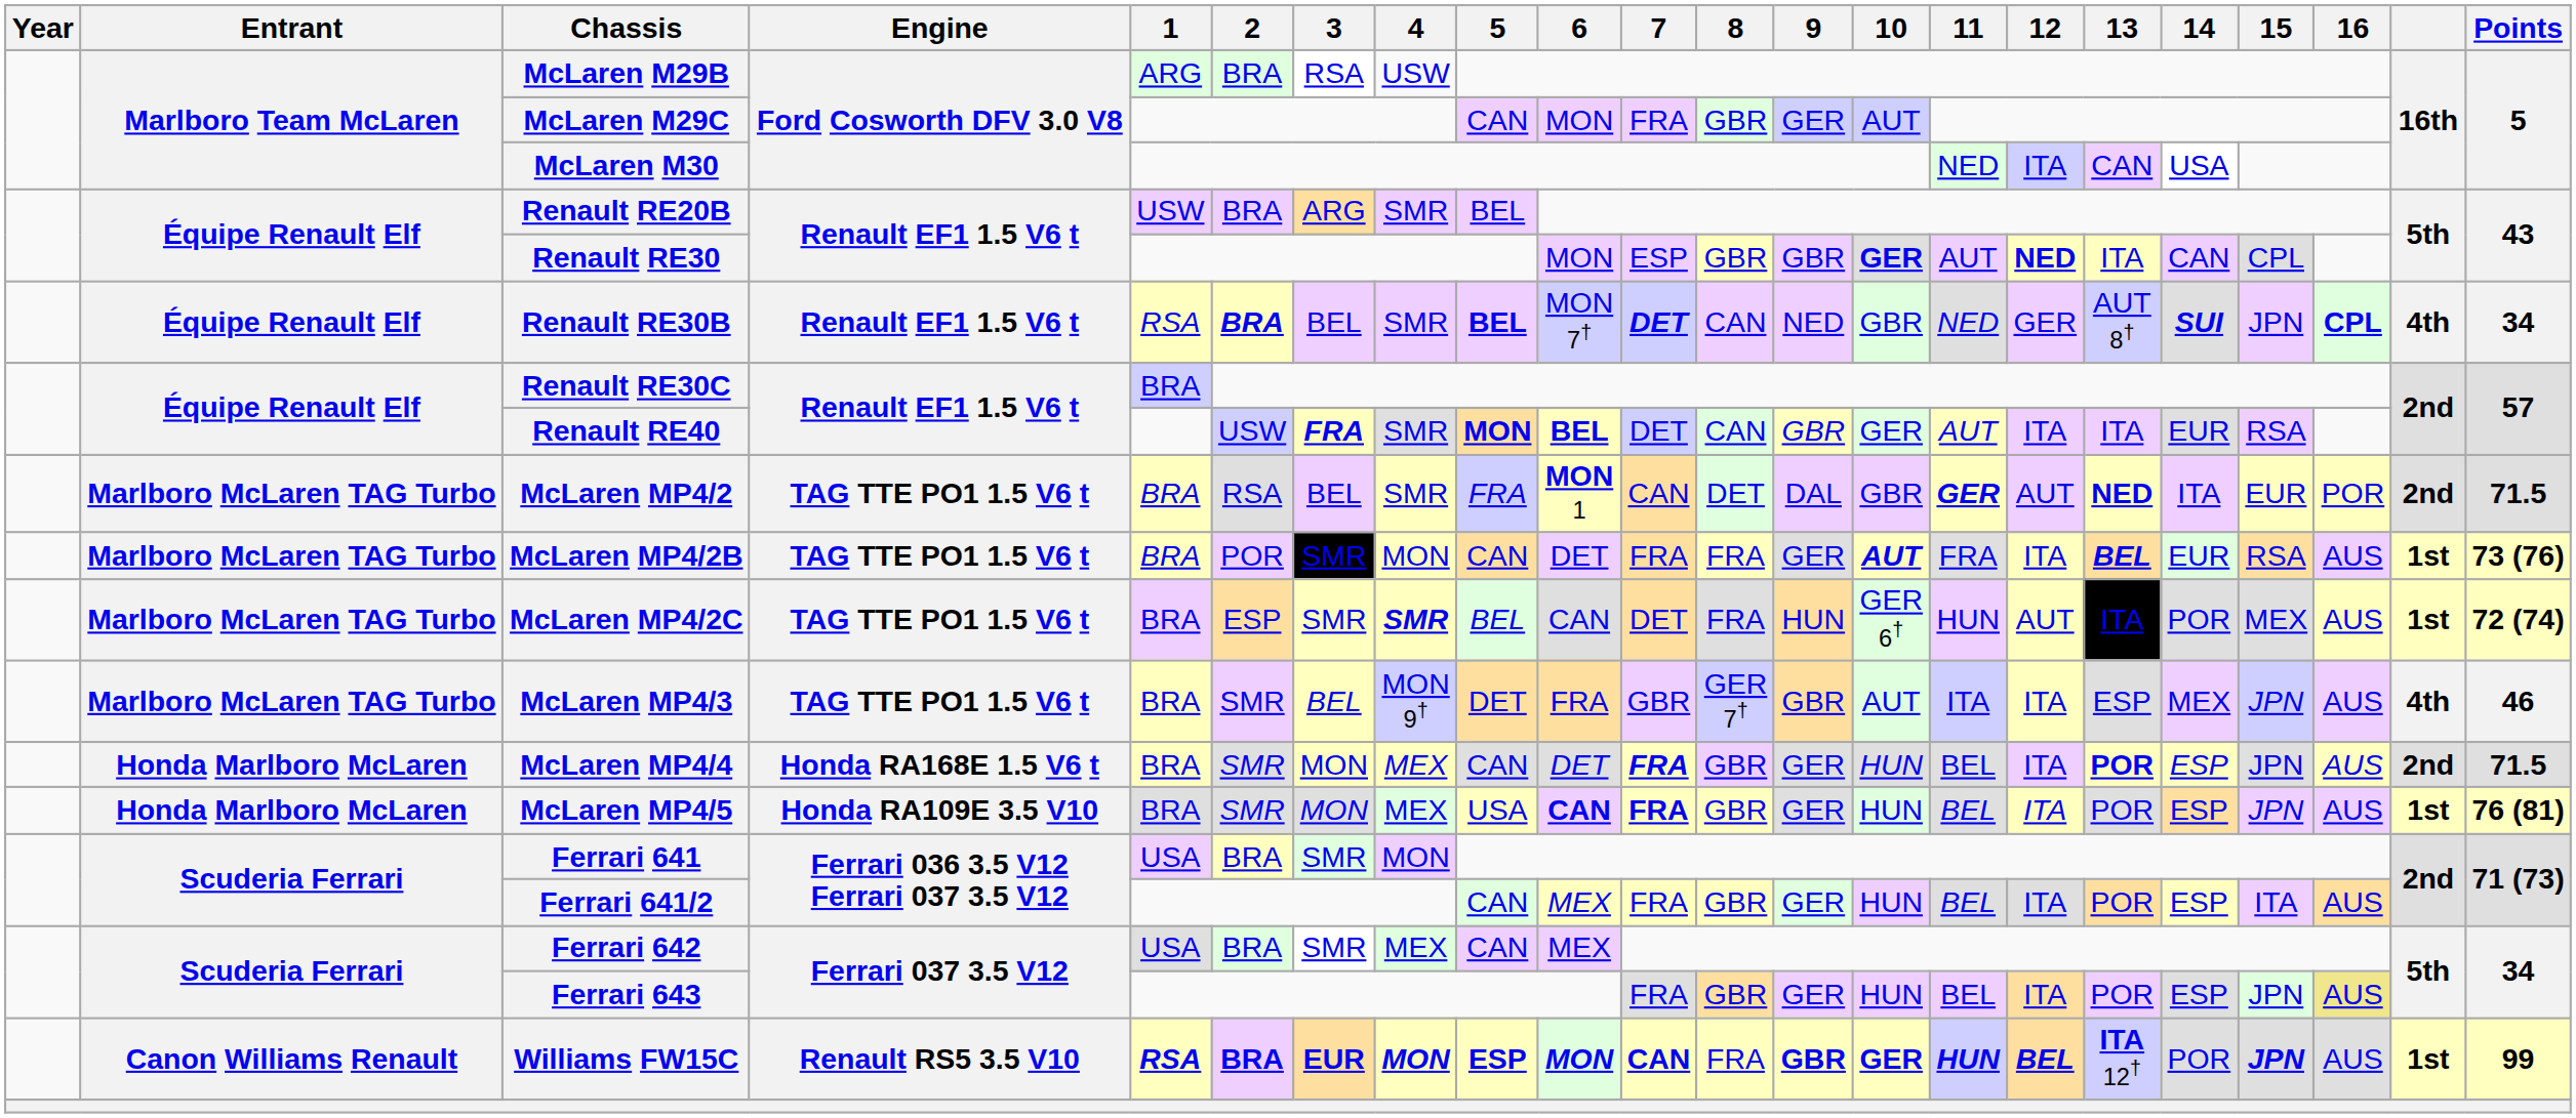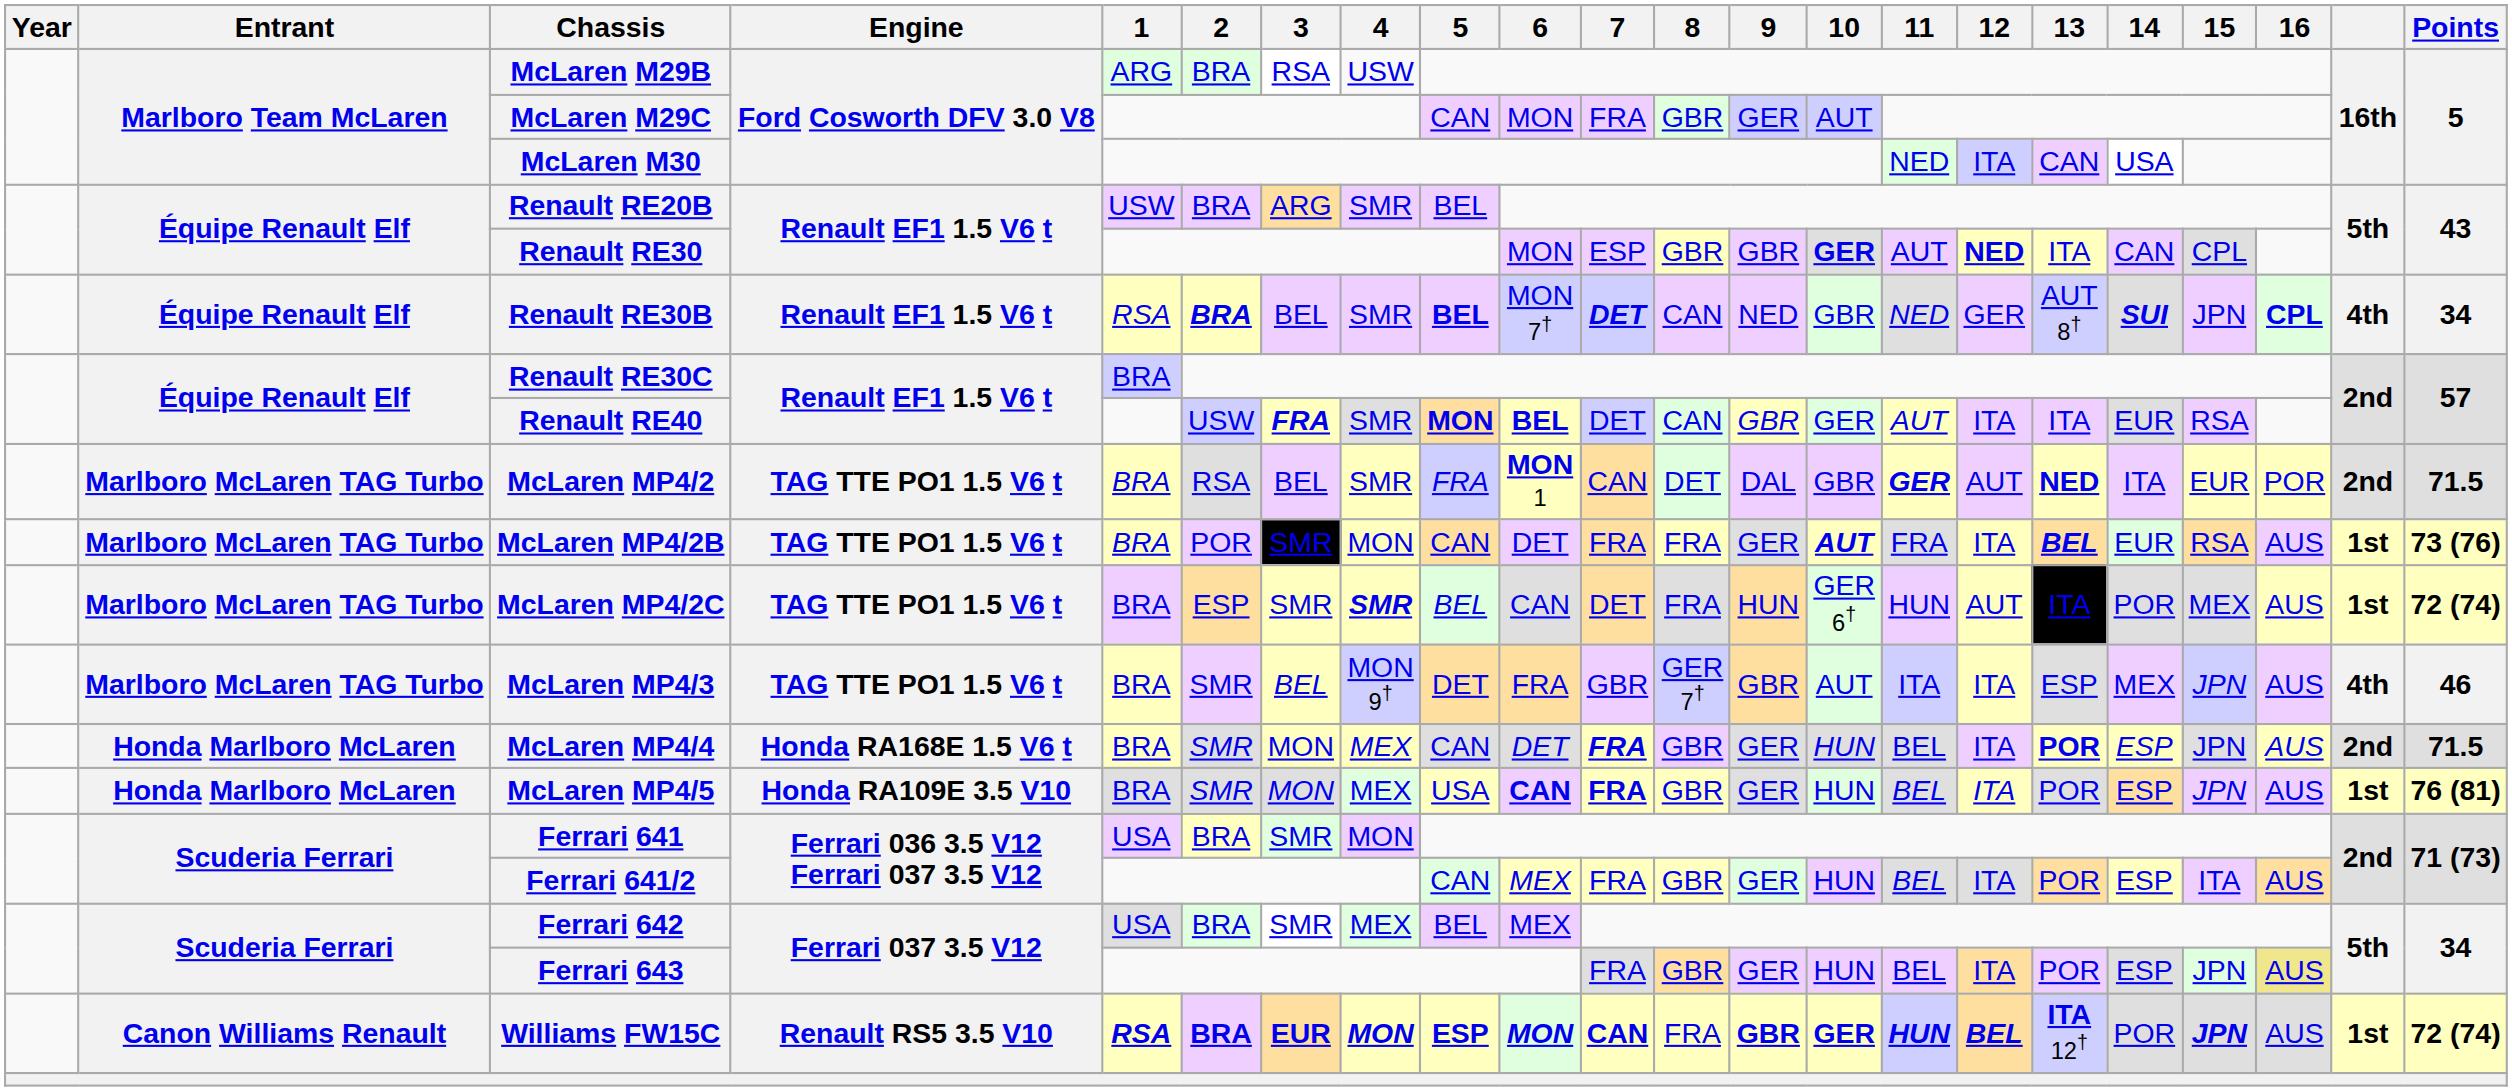Ferrari 642 | 5: CAN -> BEL
Williams FW15C | Points: 99 -> 72 (74)
